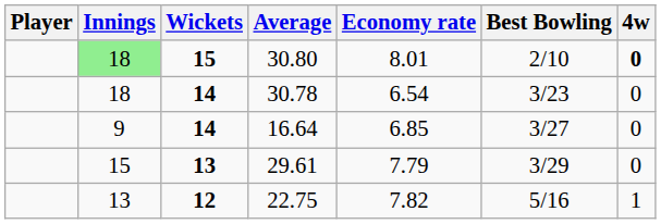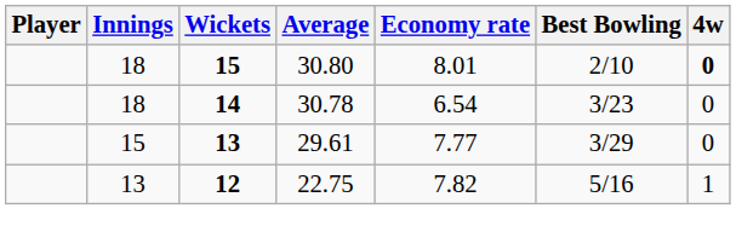30.80 | Innings: lightgreen background -> no background
- row: 9 | 14 | 16.64 | 6.85 | 3/27 | 0
29.61 | Economy rate: 7.79 -> 7.77
